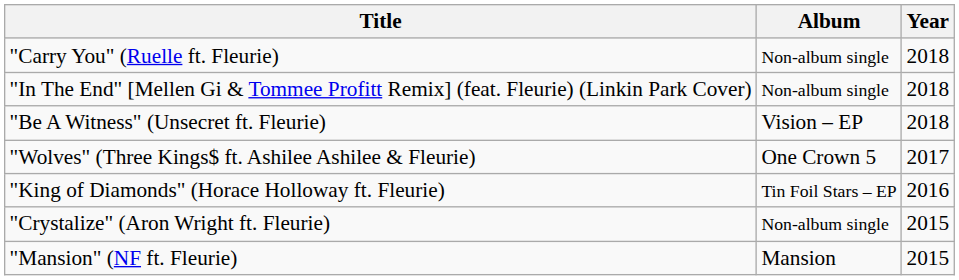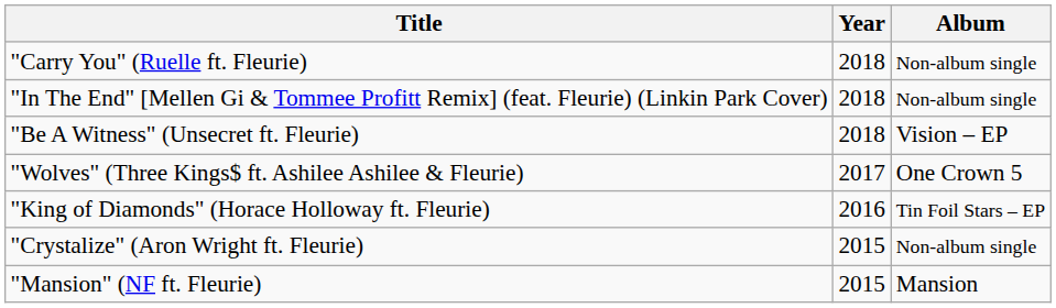columns swapped: Year <-> Album
